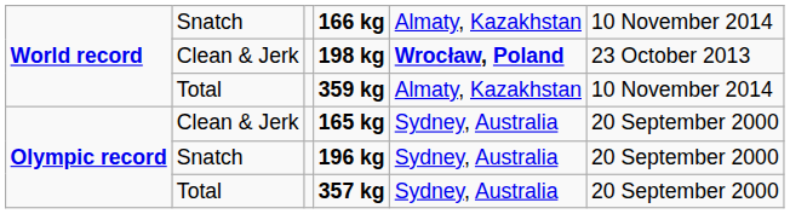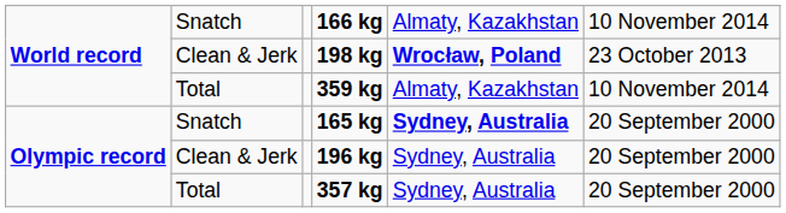165 kg | column 2: Clean & Jerk -> Snatch
165 kg | column 5: normal -> bold
196 kg | column 2: Snatch -> Clean & Jerk
